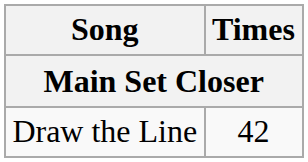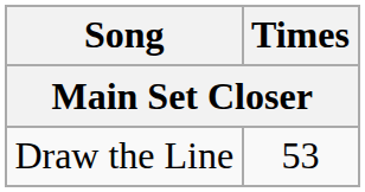Draw the Line | Times: 42 -> 53
